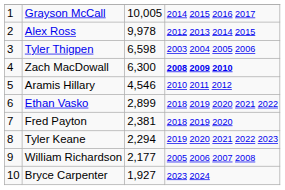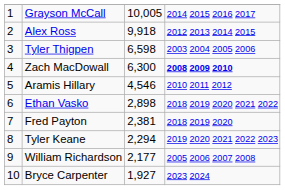Alex Ross | column 3: 9,978 -> 9,918
Ethan Vasko | column 3: 2,899 -> 2,898
